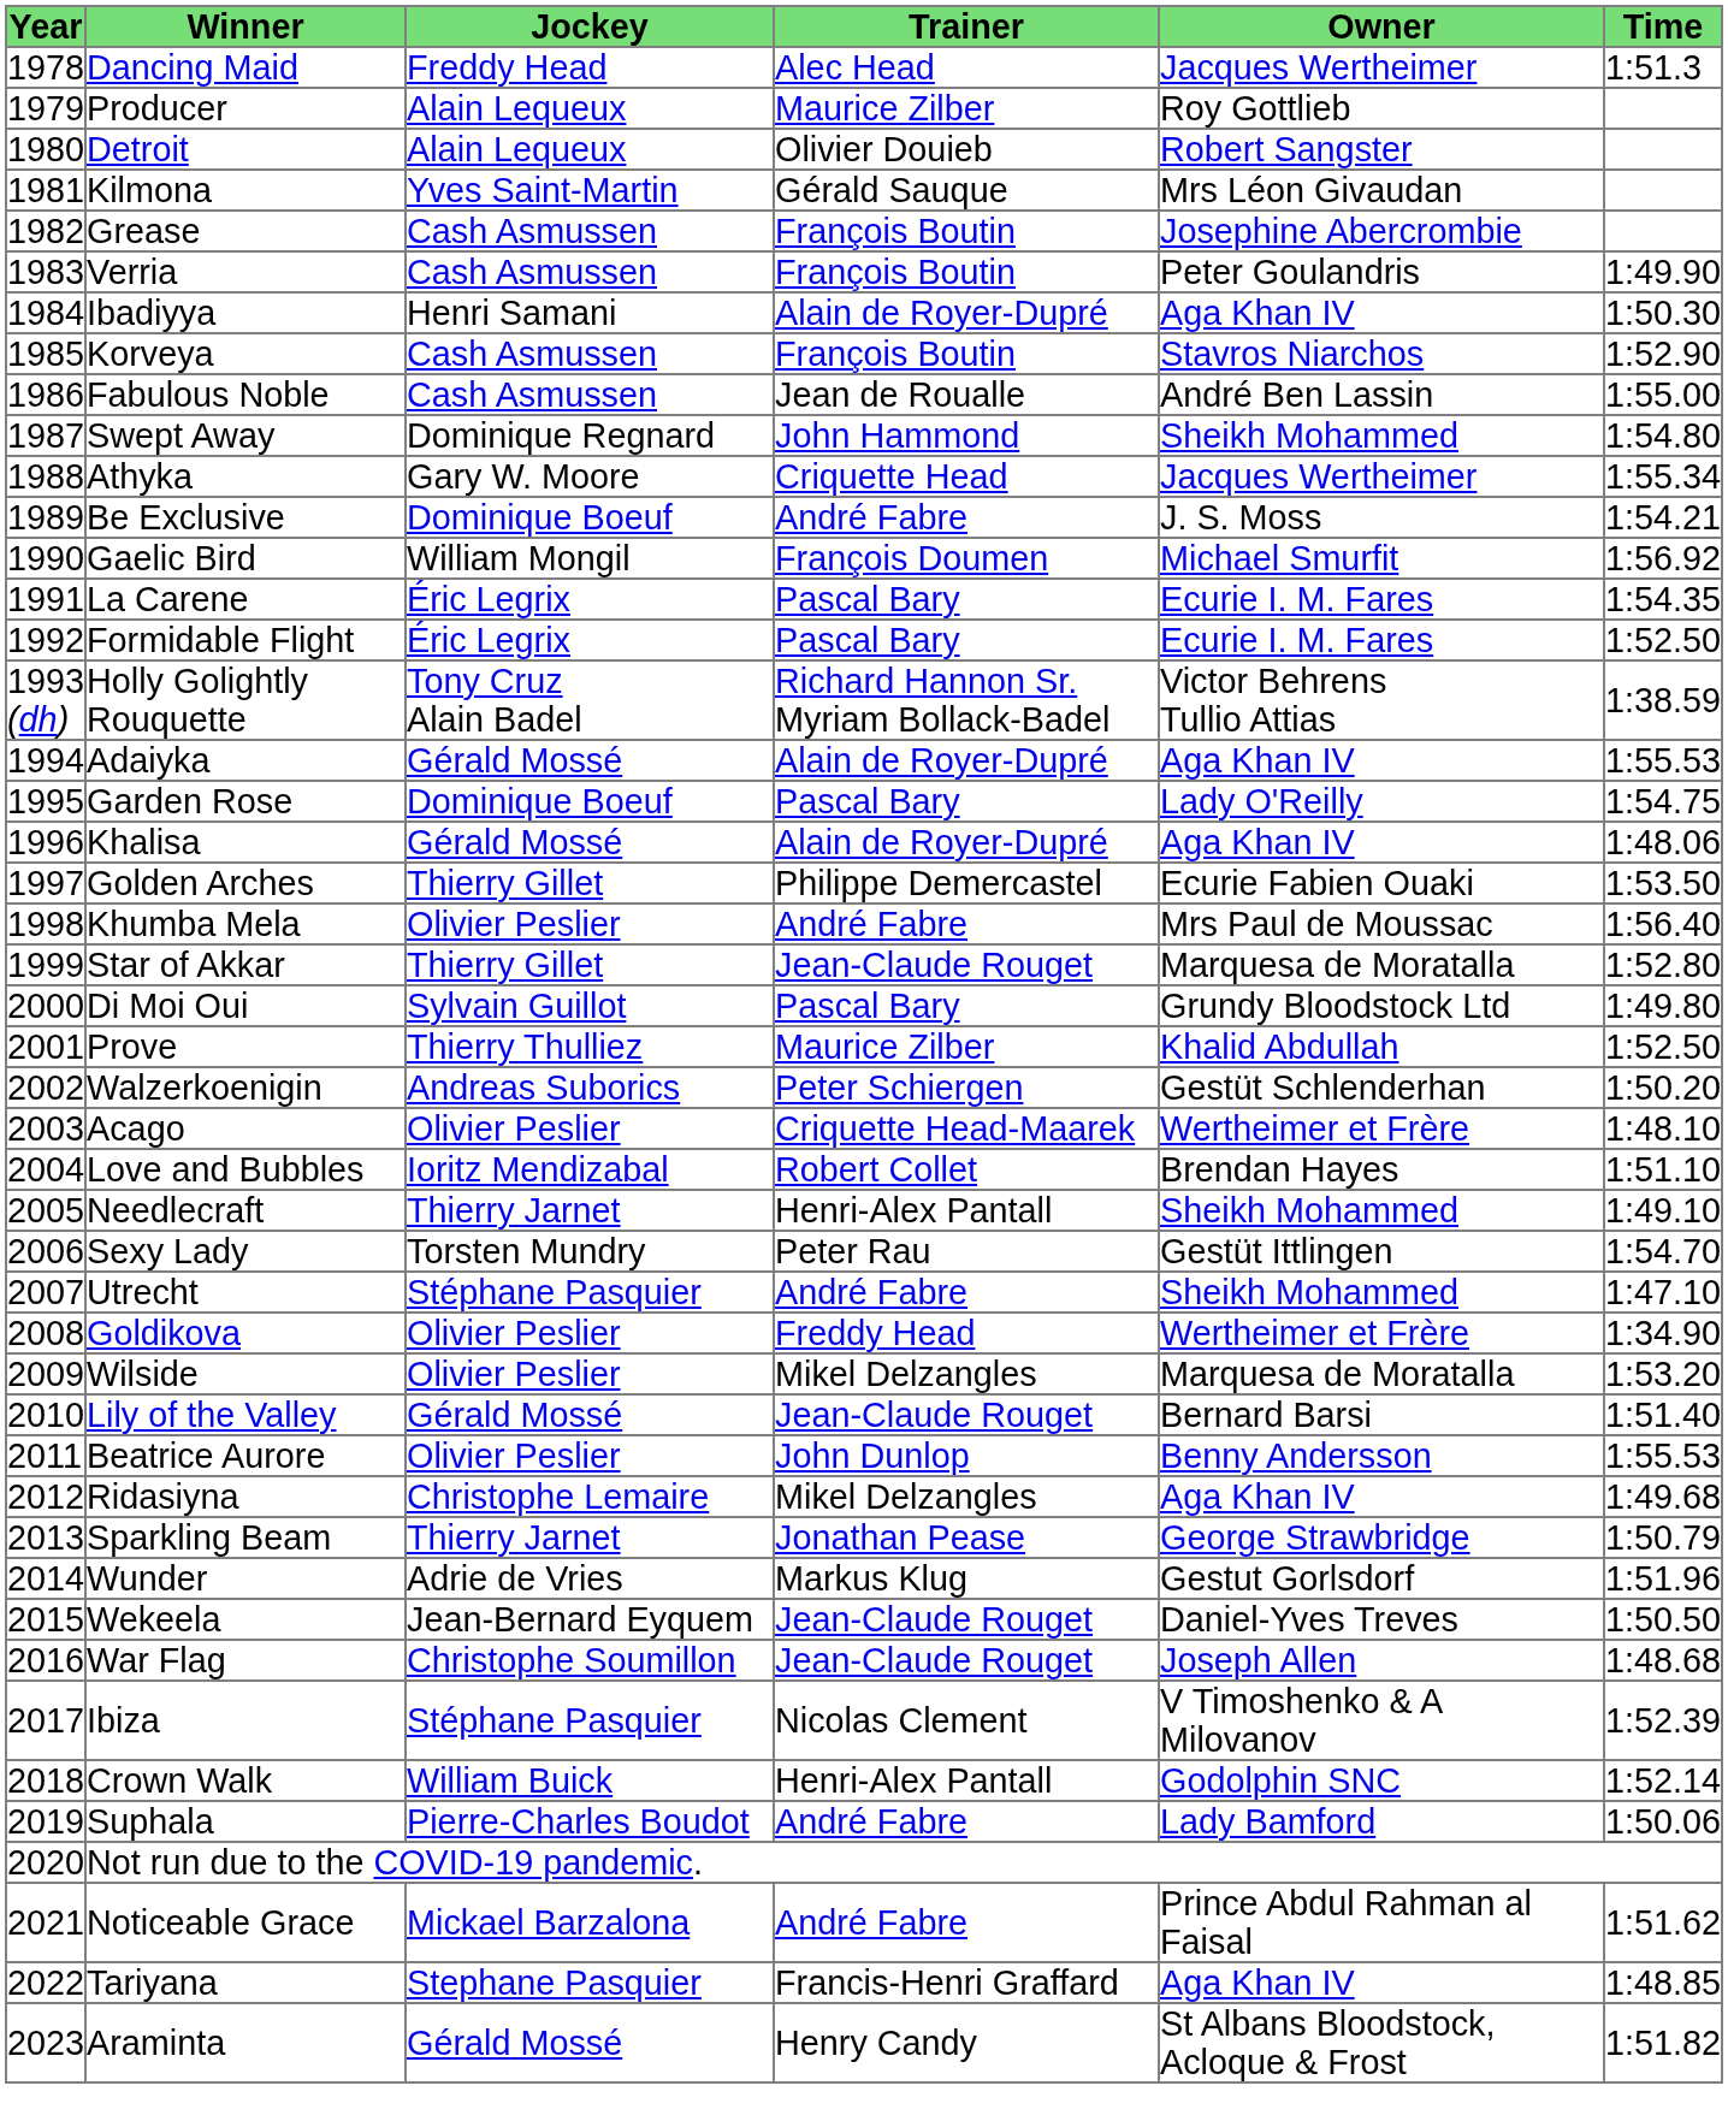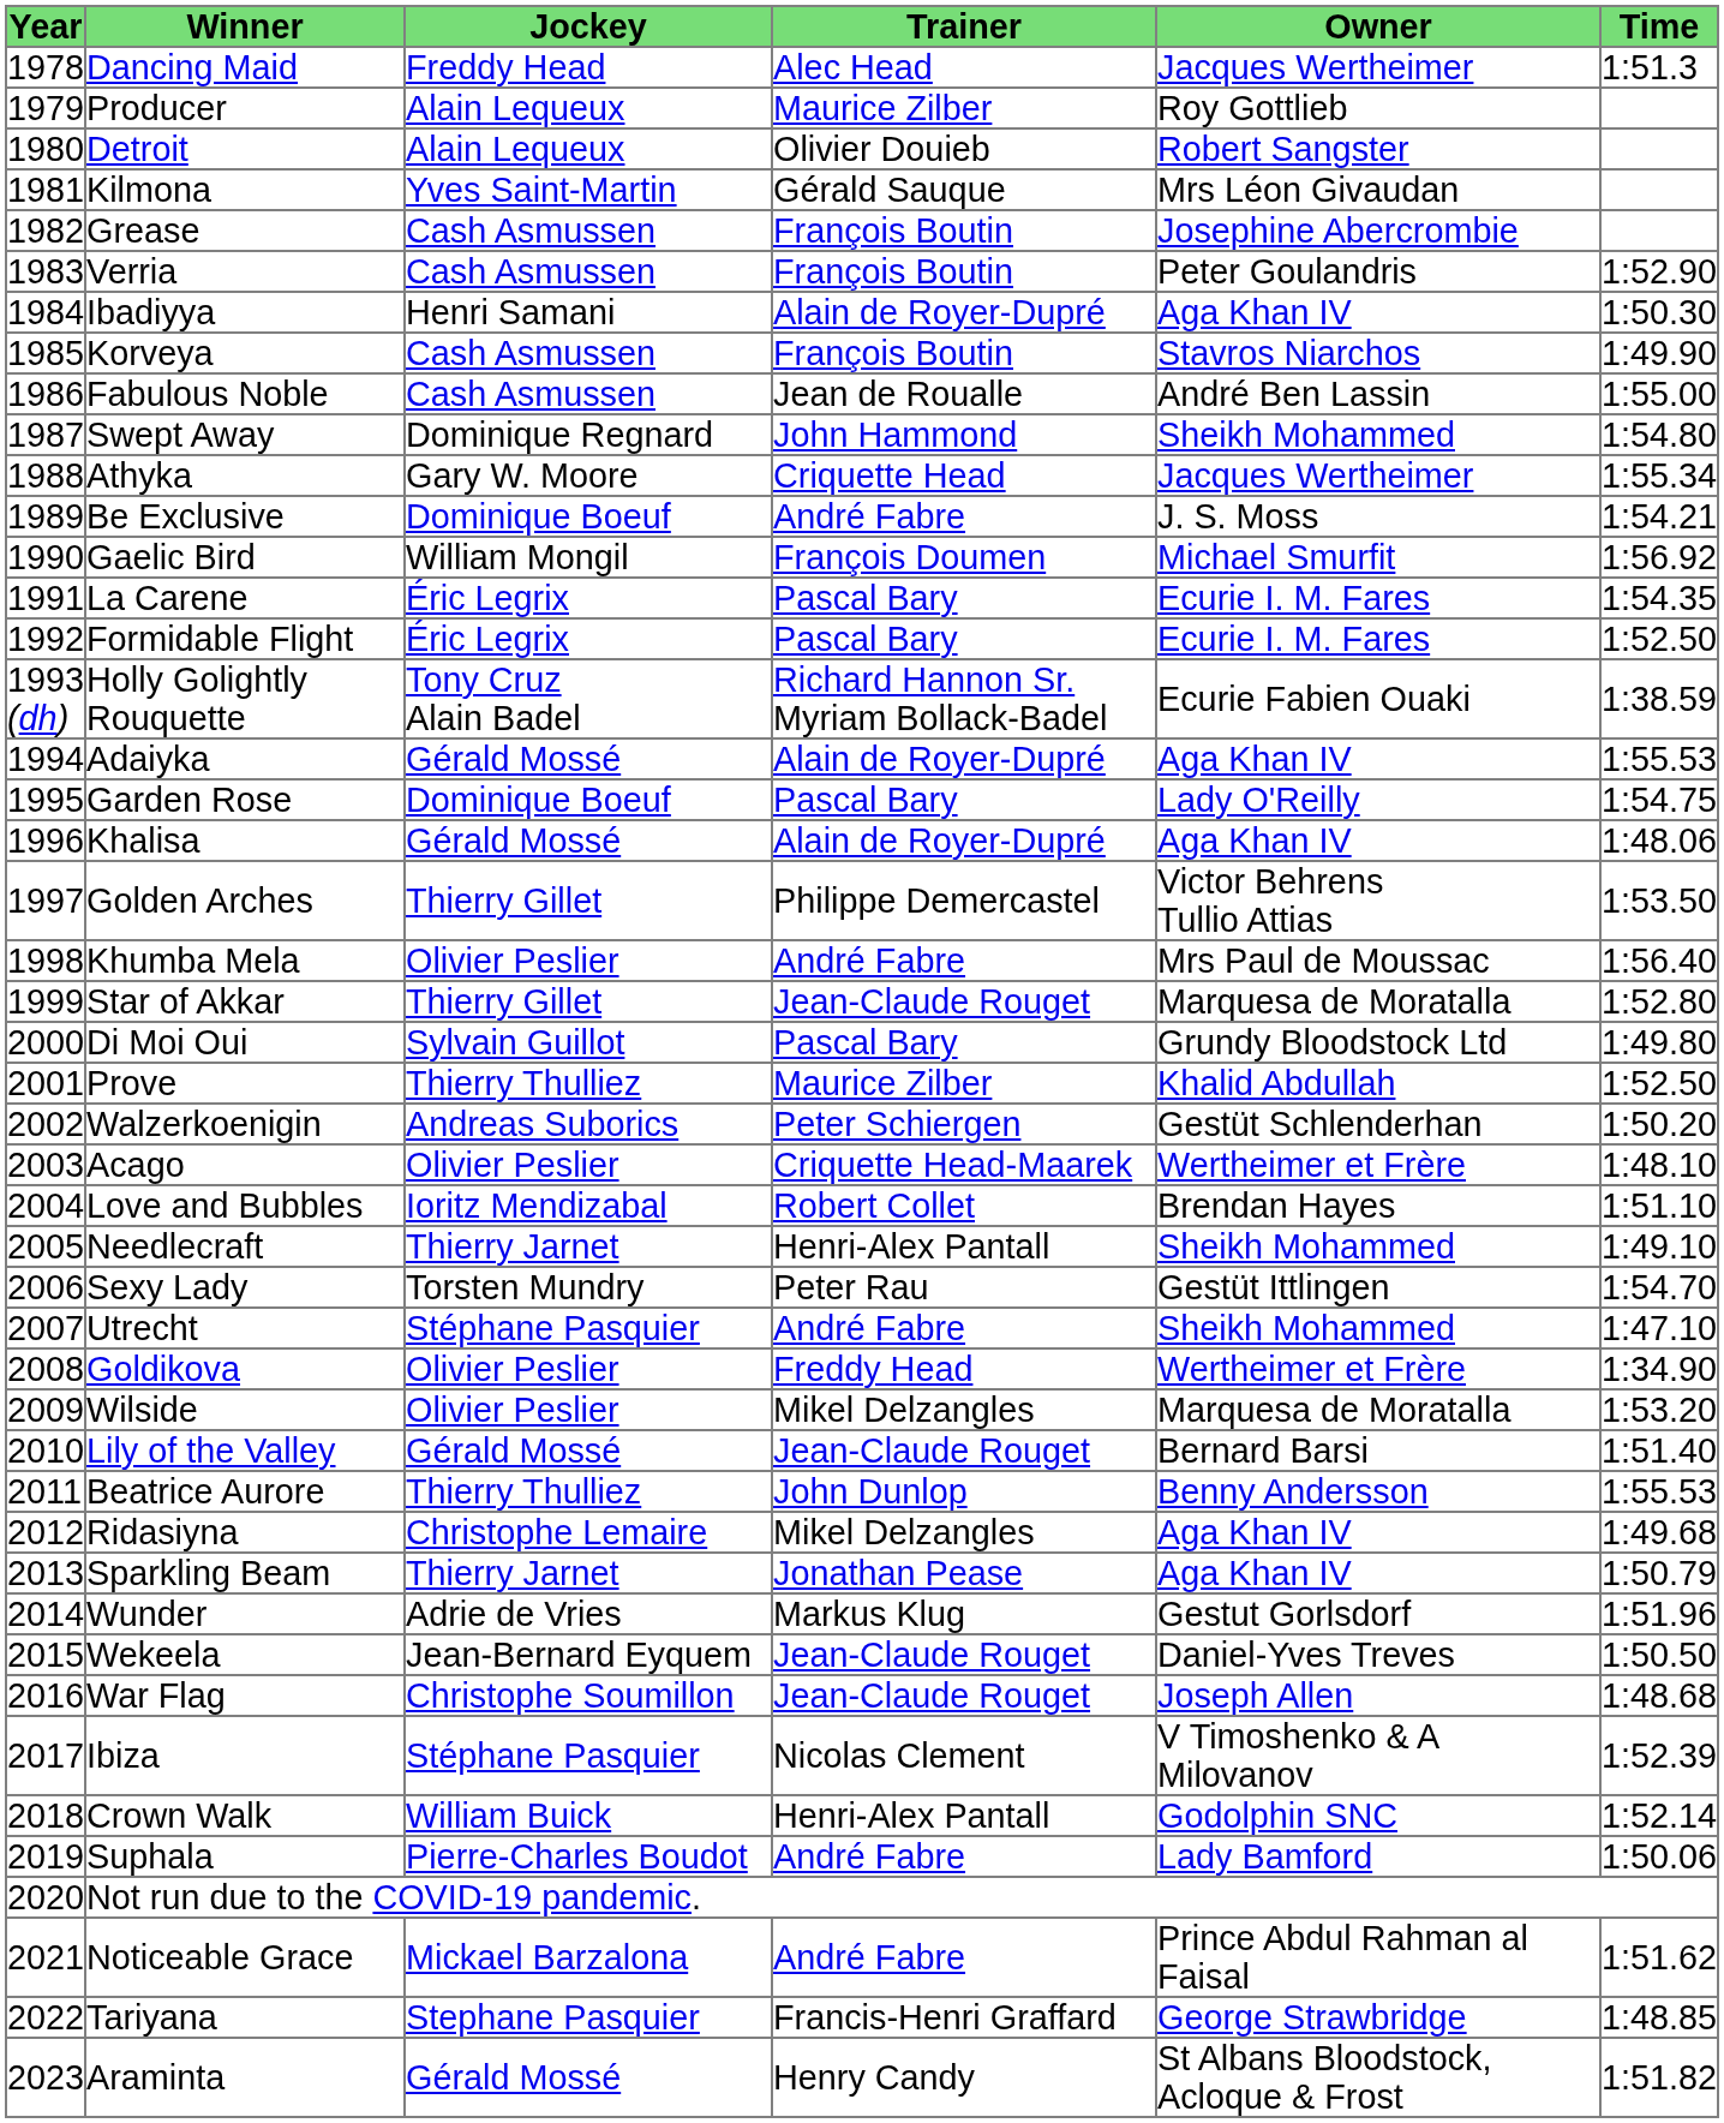Verria | Time: 1:49.90 -> 1:52.90
Korveya | Time: 1:52.90 -> 1:49.90
Holly Golightly Rouquette | Owner: Victor Behrens Tullio Attias -> Ecurie Fabien Ouaki
Golden Arches | Owner: Ecurie Fabien Ouaki -> Victor Behrens Tullio Attias
Beatrice Aurore | Jockey: Olivier Peslier -> Thierry Thulliez
Sparkling Beam | Owner: George Strawbridge -> Aga Khan IV
Tariyana | Owner: Aga Khan IV -> George Strawbridge
